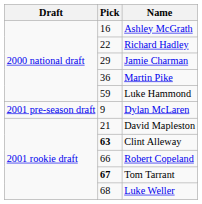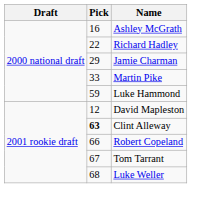Martin Pike | Pick: 36 -> 33
- row: 2001 pre-season draft | 9 | Dylan McLaren
David Mapleston | Pick: 21 -> 12
Tom Tarrant | Pick: bold -> normal
